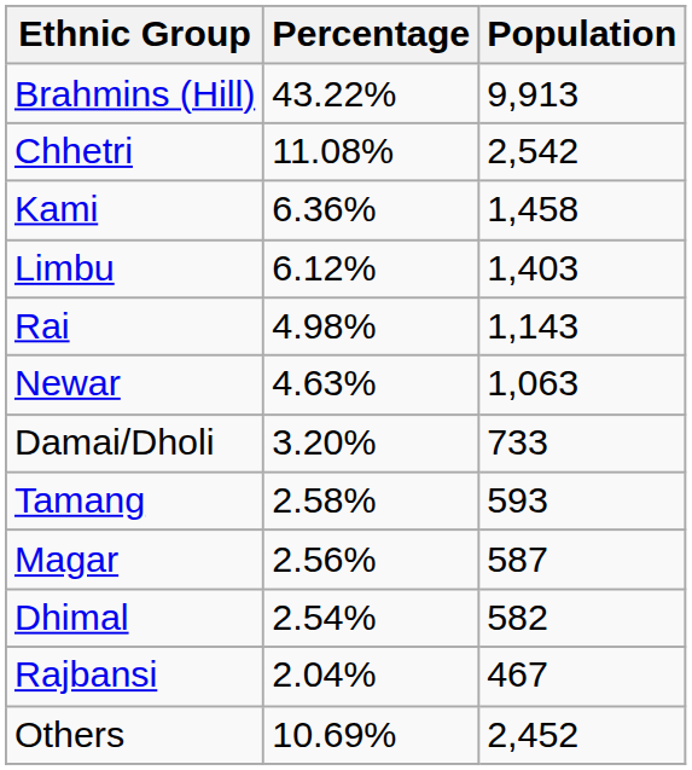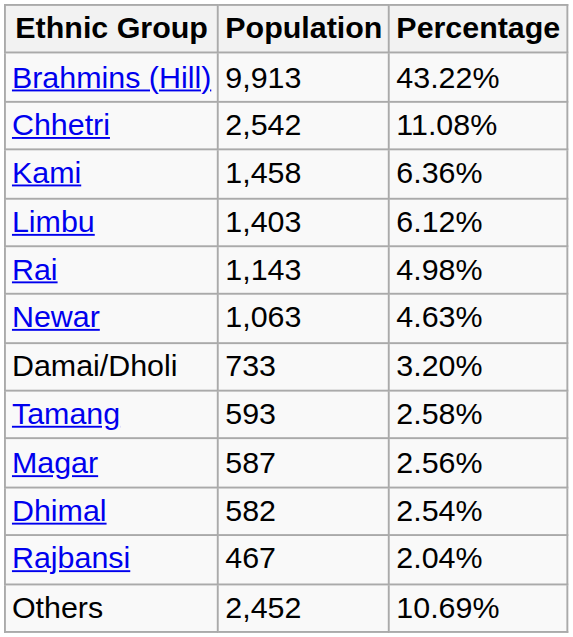columns swapped: Population <-> Percentage
